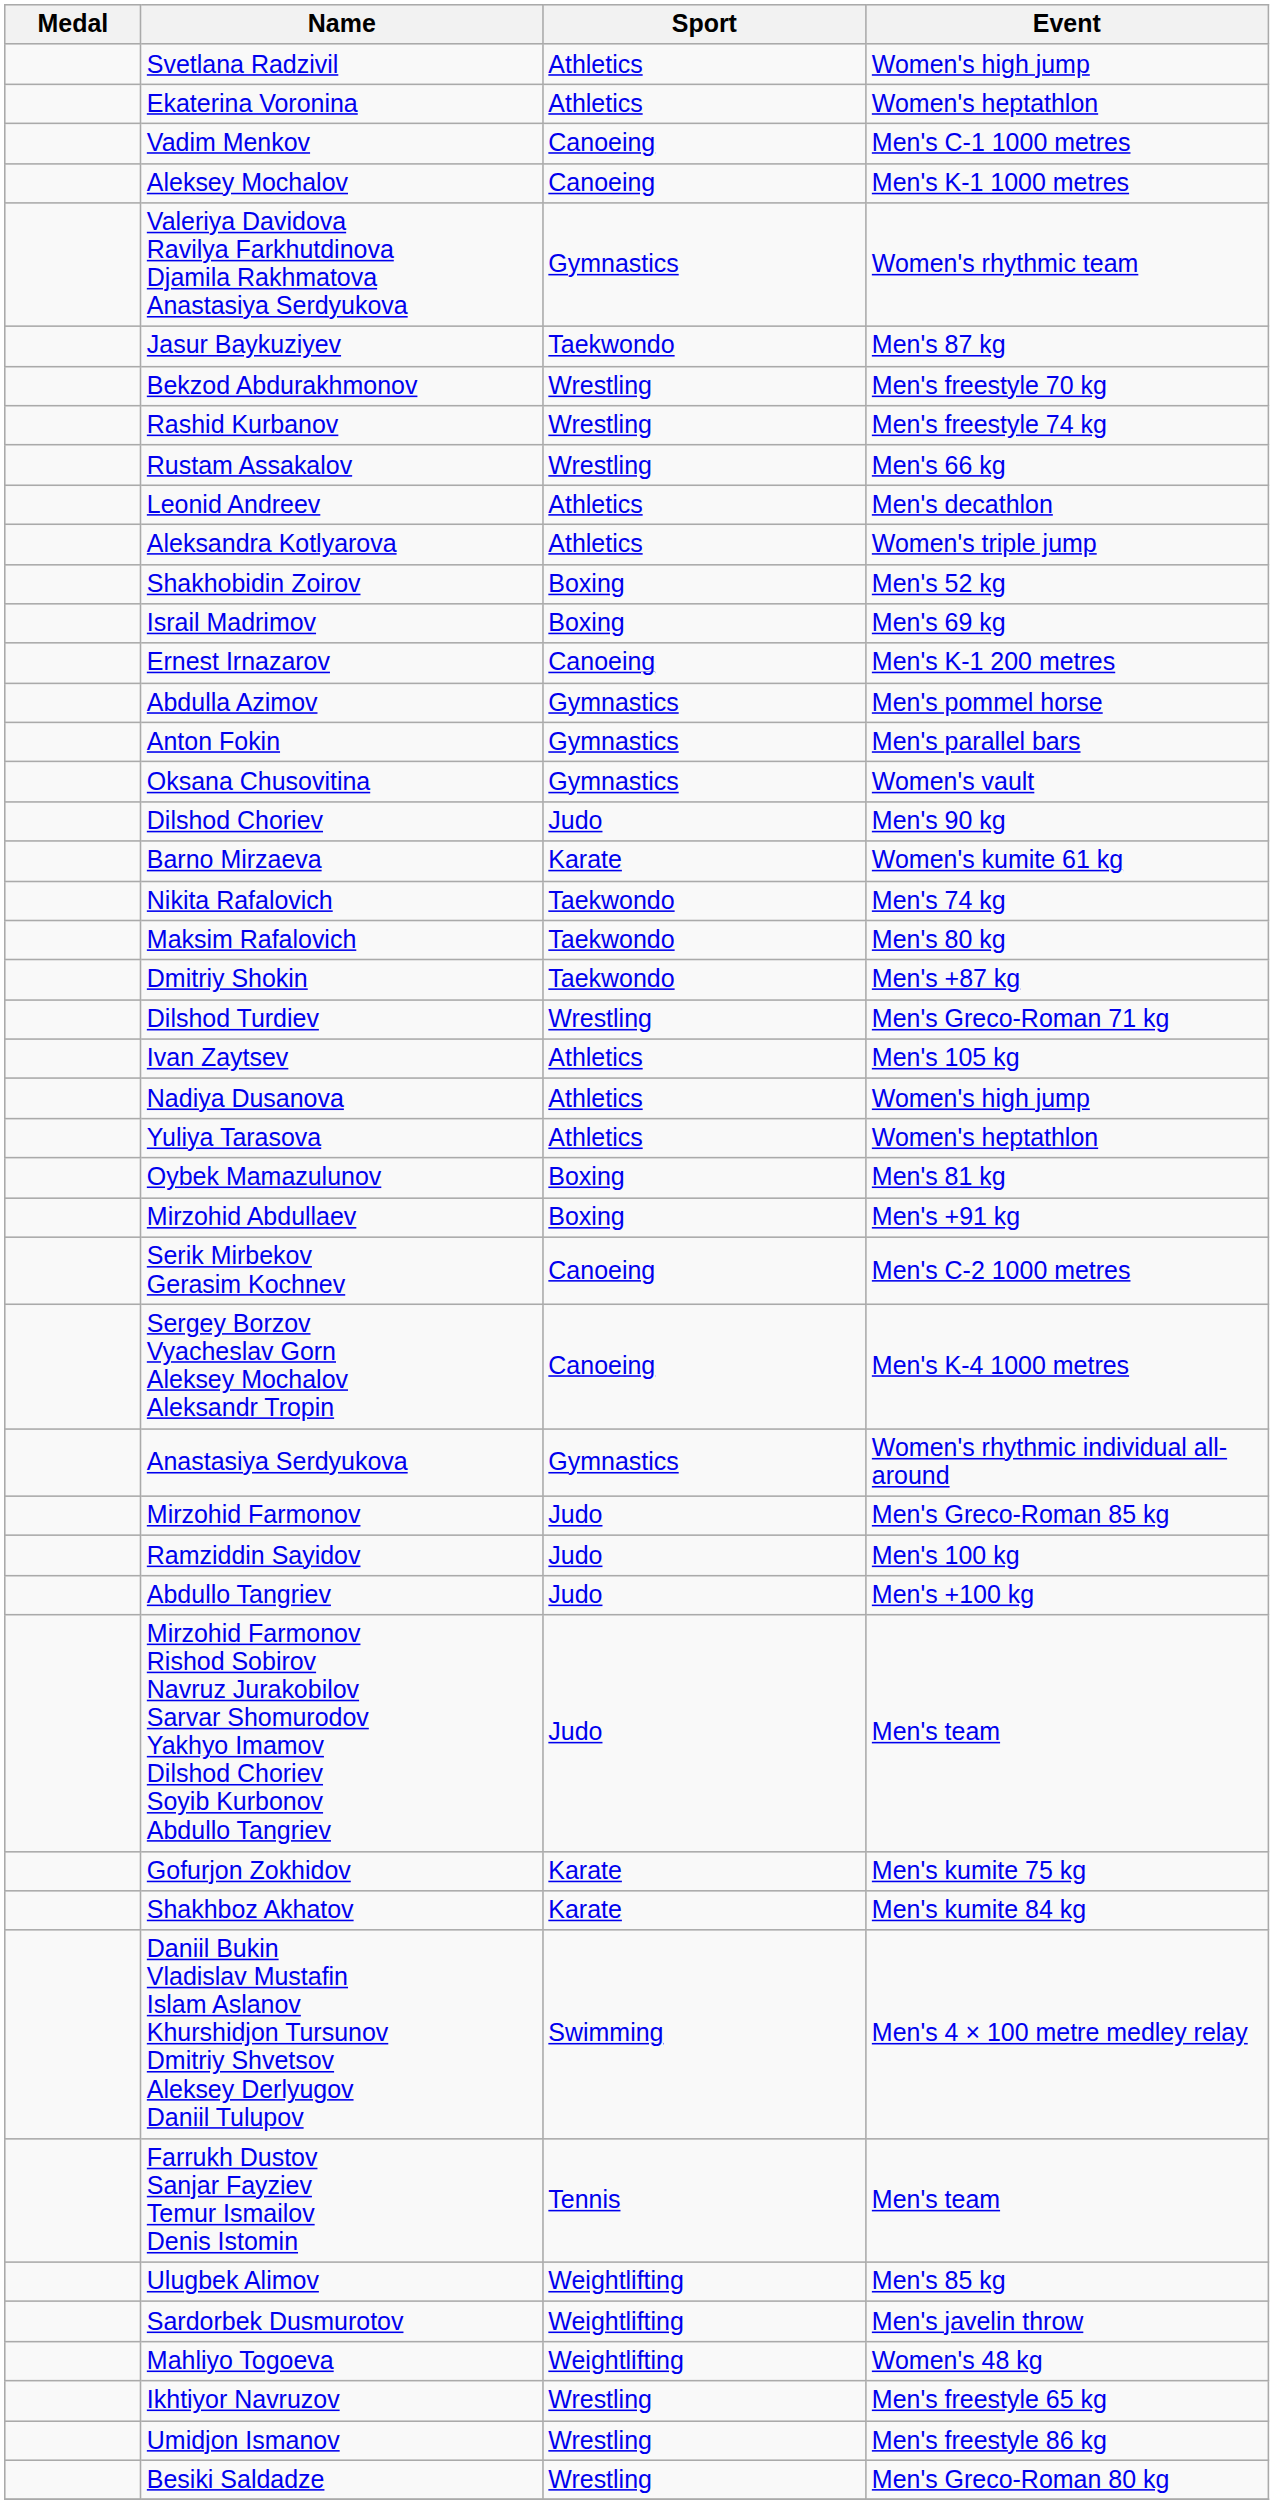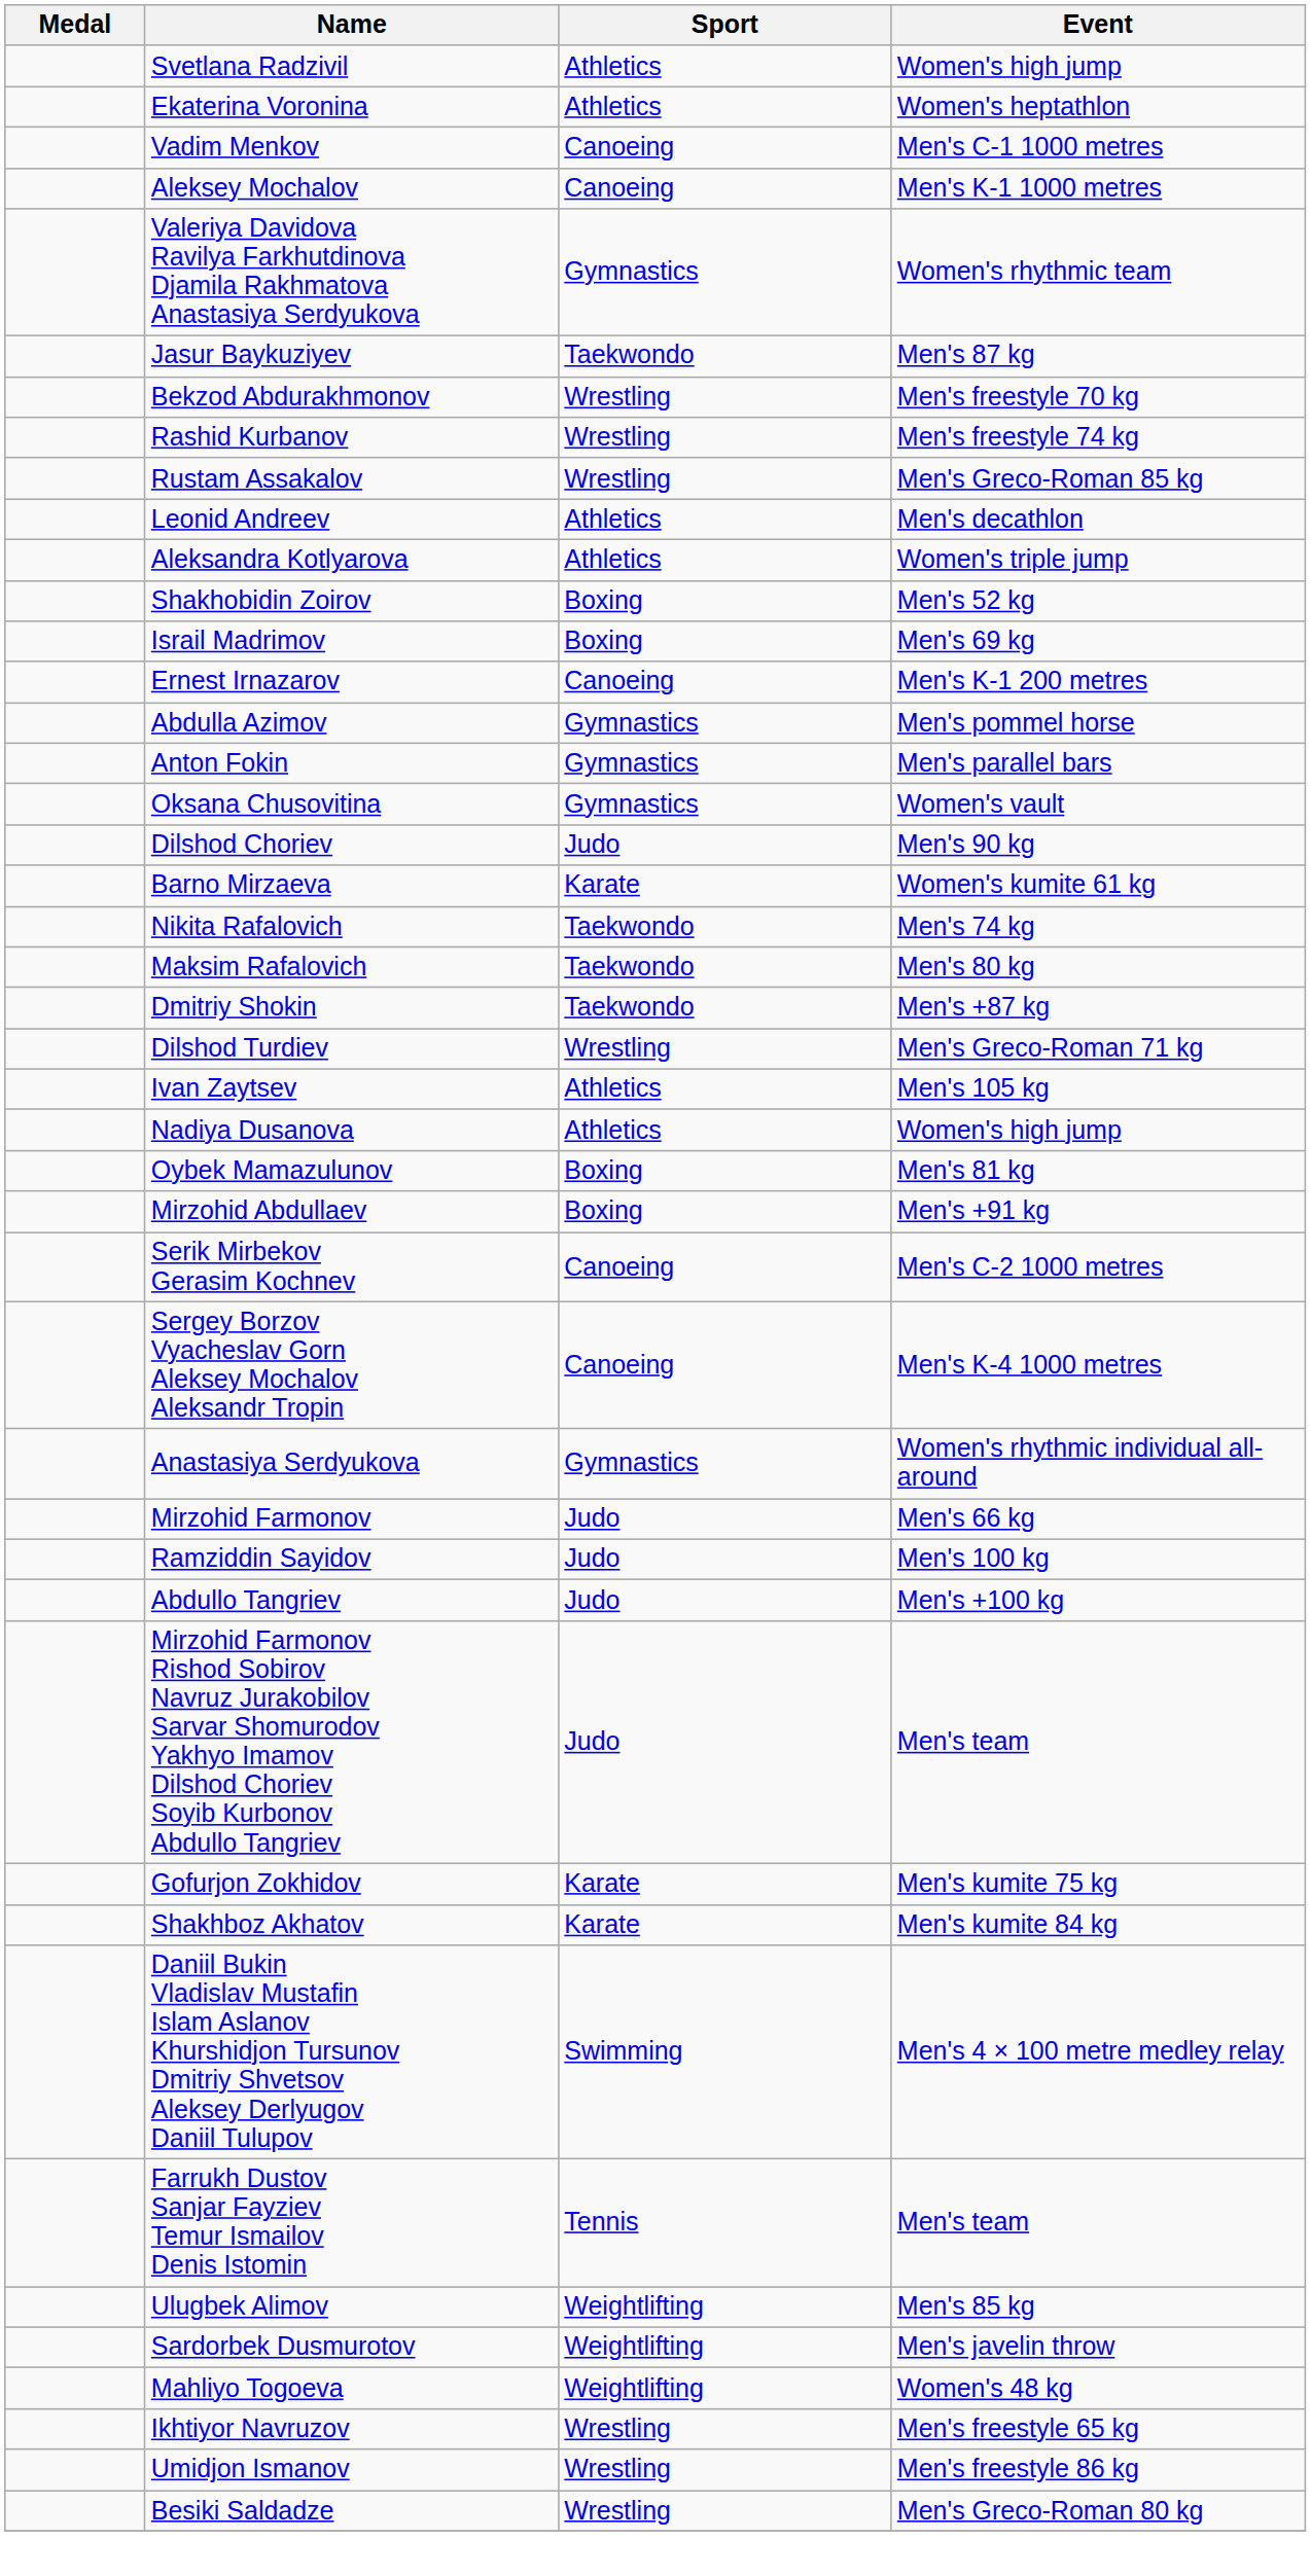Rustam Assakalov | Event: Men's 66 kg -> Men's Greco-Roman 85 kg
- row: Yuliya Tarasova | Athletics | Women's heptathlon
Mirzohid Farmonov | Event: Men's Greco-Roman 85 kg -> Men's 66 kg
